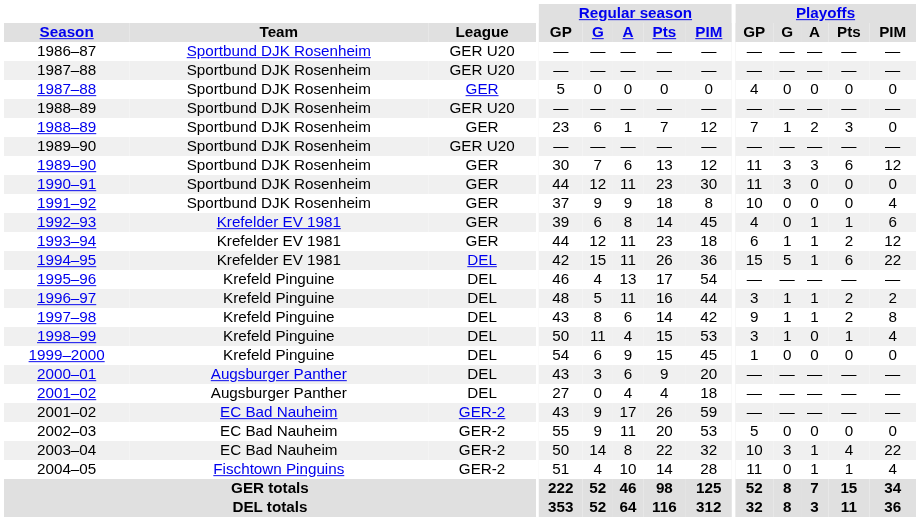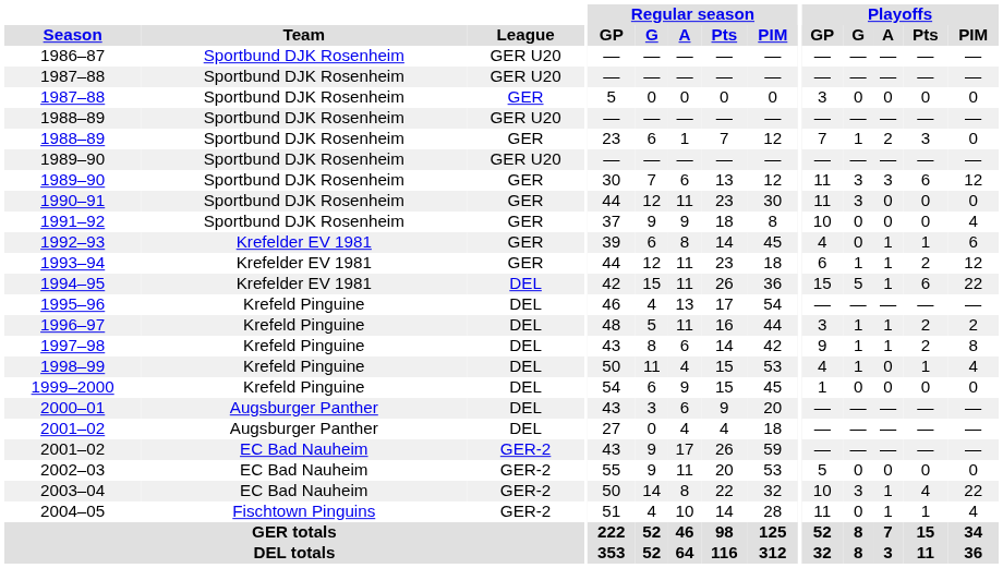1987–88 / GER | Playoffs / GP: 4 -> 3
1998–99 | Playoffs / GP: 3 -> 4
